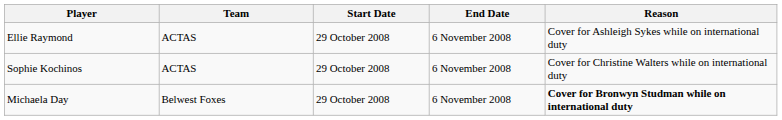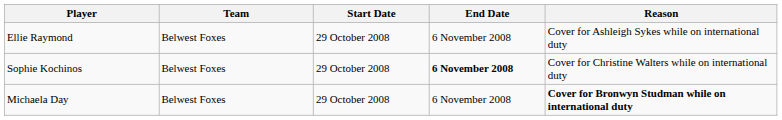Ellie Raymond | Team: ACTAS -> Belwest Foxes
Sophie Kochinos | Team: ACTAS -> Belwest Foxes
Sophie Kochinos | End Date: normal -> bold
